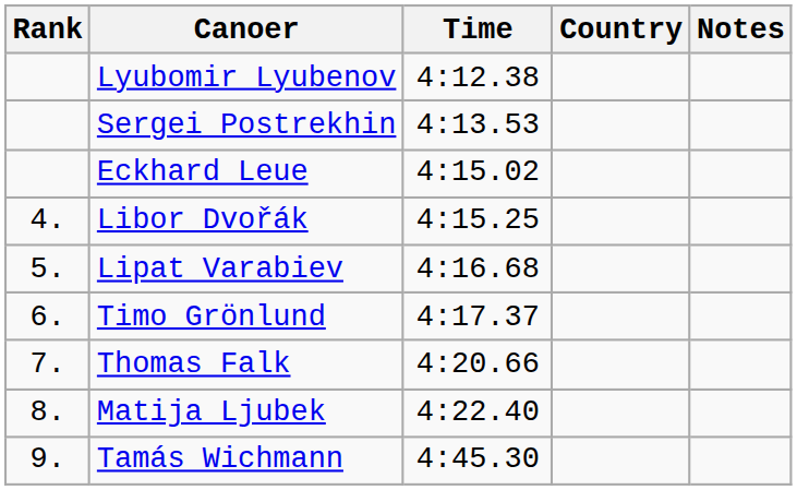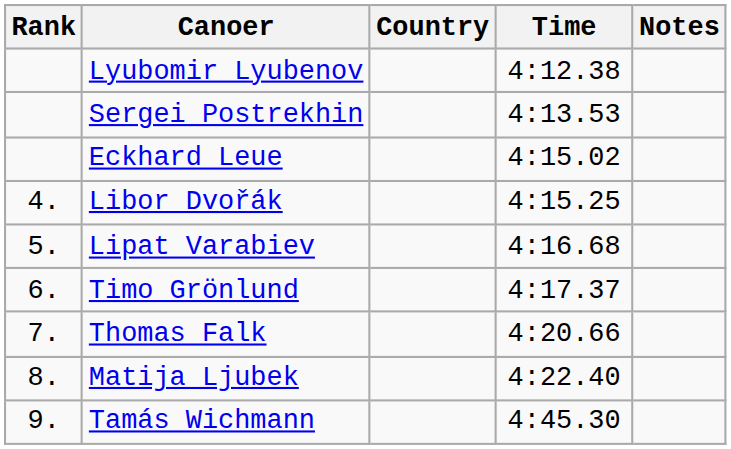columns swapped: Country <-> Time
